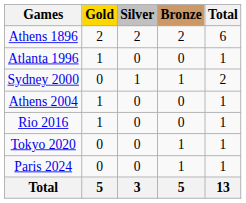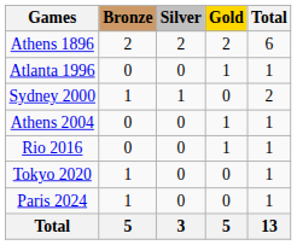columns swapped: Gold <-> Bronze
